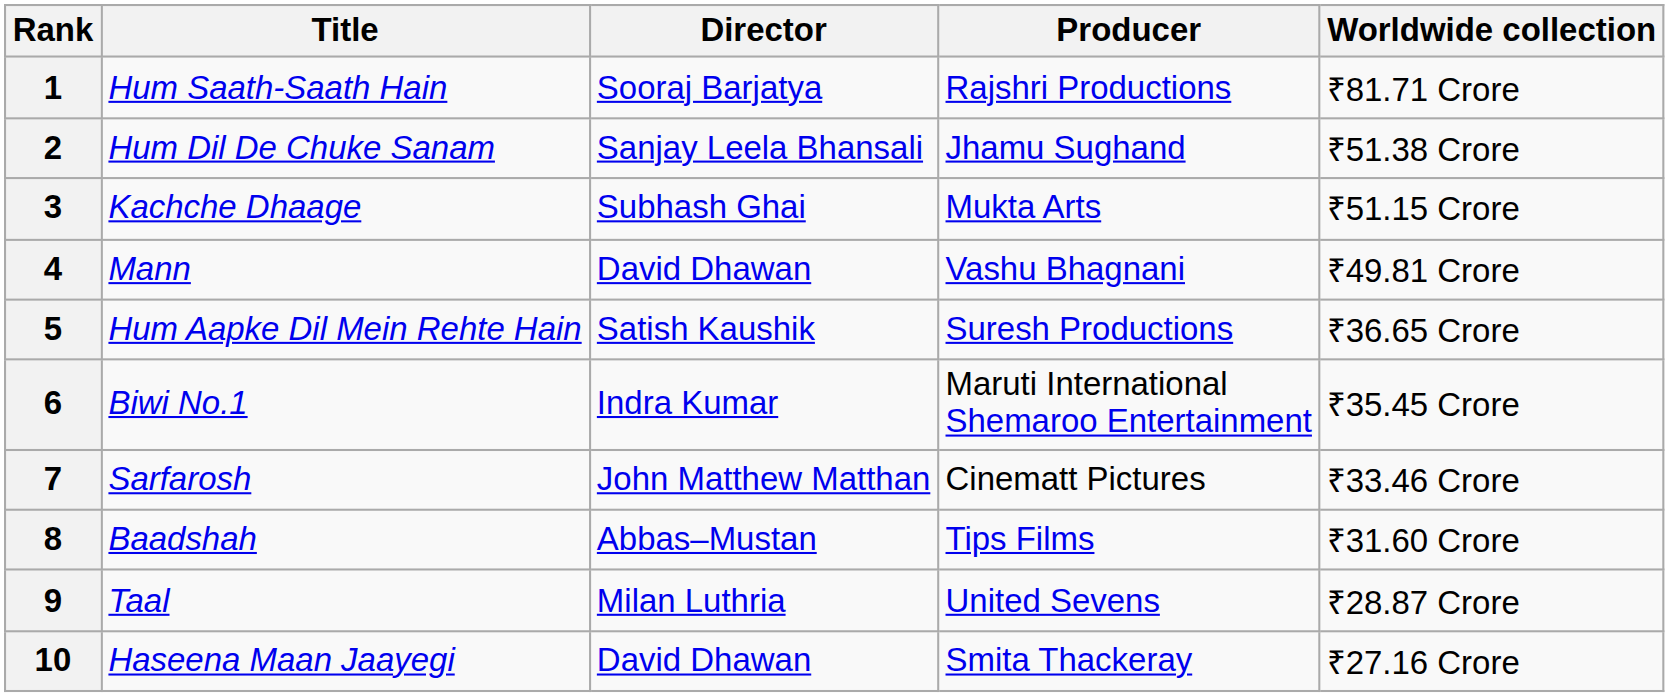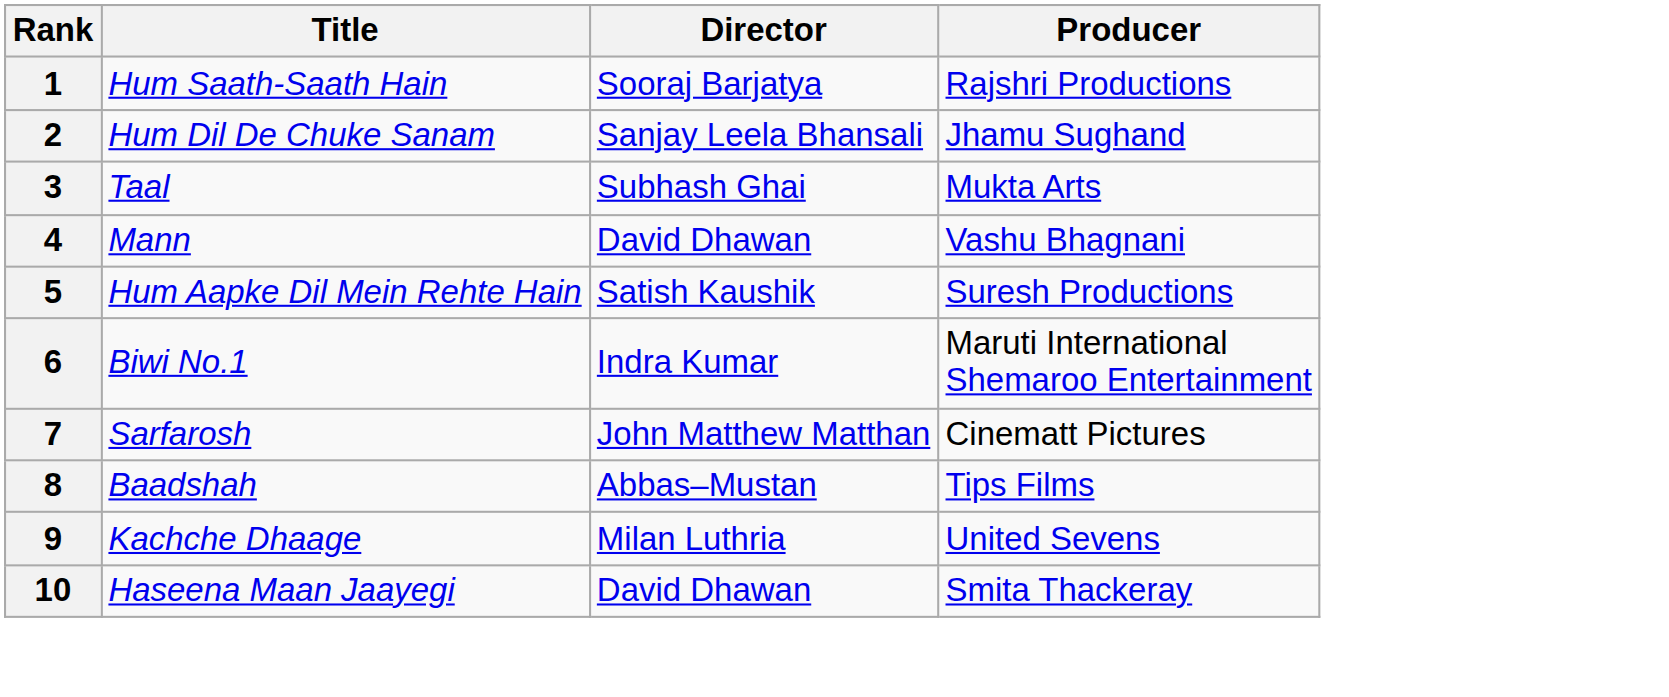- column: Worldwide collection | ₹81.71 Crore | ₹51.38 Crore | ₹51.15 Crore | ₹49.81 Crore | ₹36.65 Crore | ₹35.45 Crore | ₹33.46 Crore | ₹31.60 Crore | ₹28.87 Crore | ₹27.16 Crore
3 | Title: Kachche Dhaage -> Taal
9 | Title: Taal -> Kachche Dhaage
